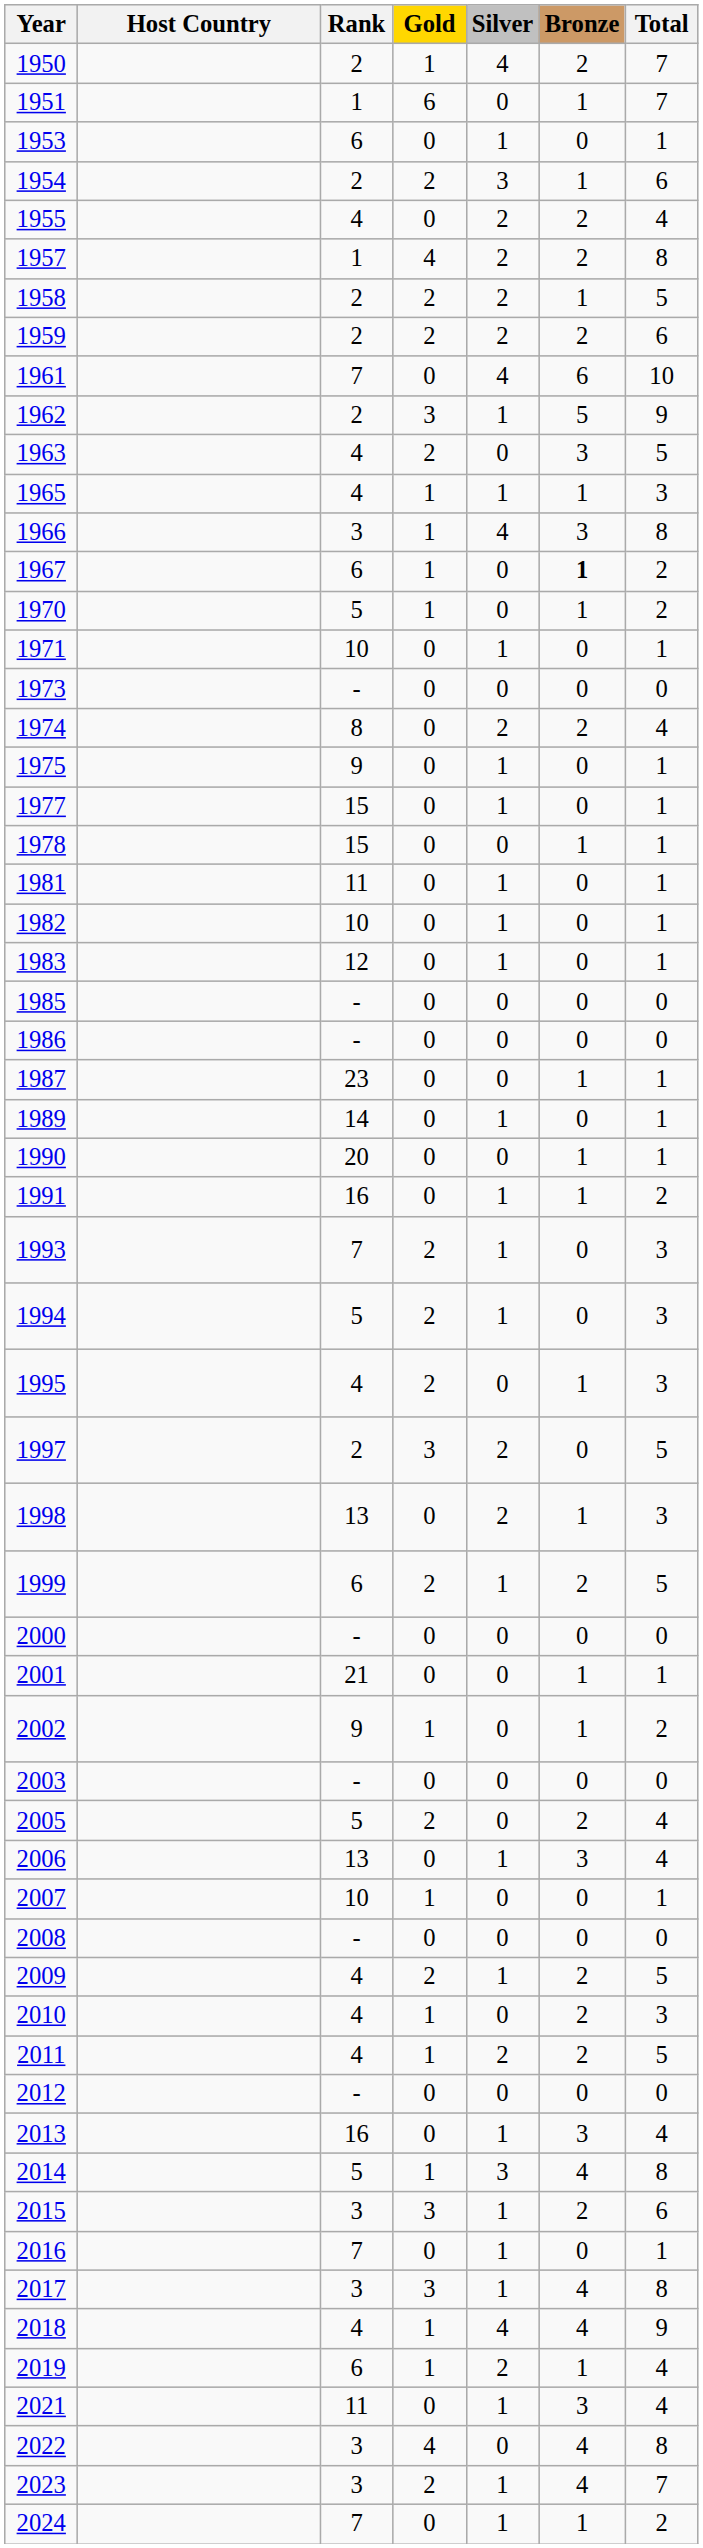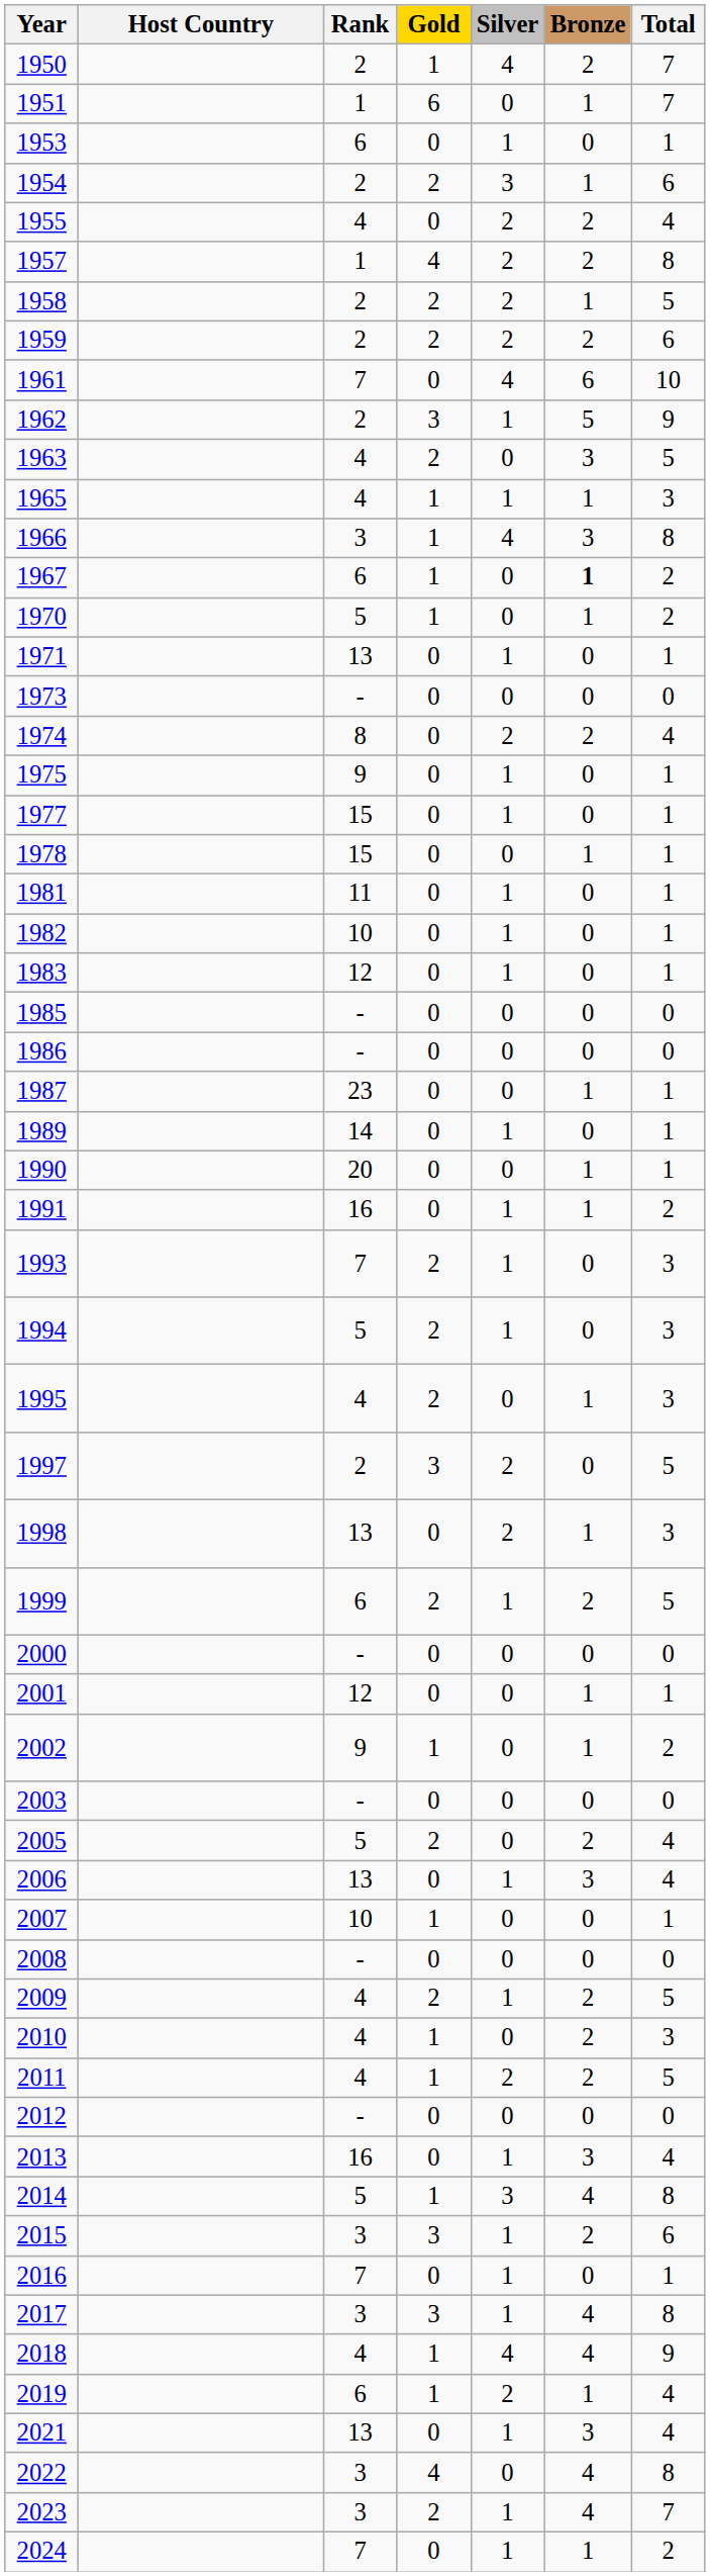1971 | Rank: 10 -> 13
2001 | Rank: 21 -> 12
2021 | Rank: 11 -> 13
